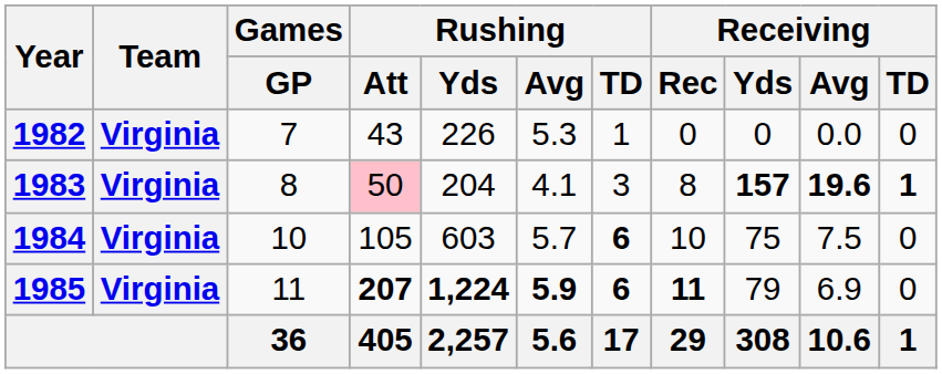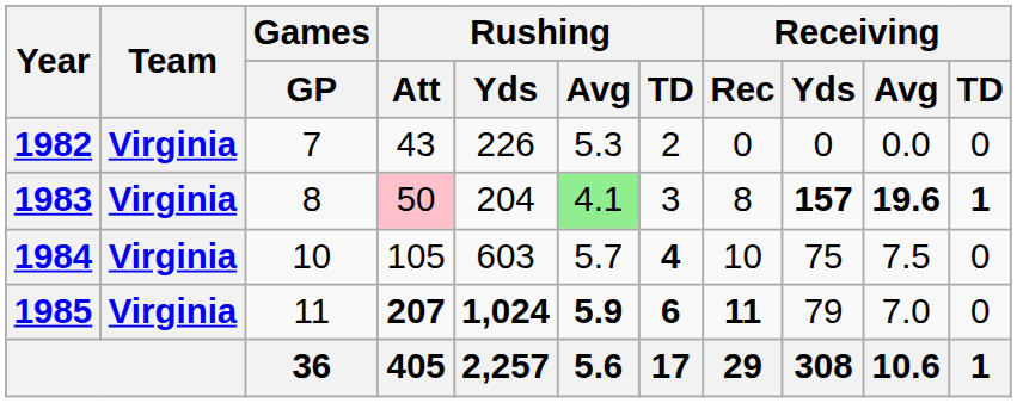1982 | Rushing / TD: 1 -> 2
1983 | Rushing / Avg: no background -> lightgreen background
1984 | Rushing / TD: 6 -> 4
1985 | Rushing / Yds: 1,224 -> 1,024
1985 | Receiving / Avg: 6.9 -> 7.0
